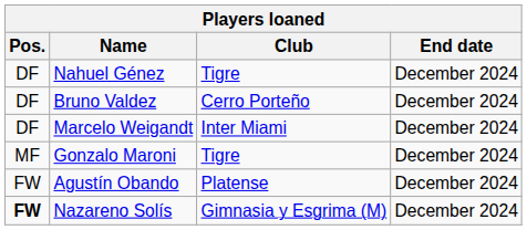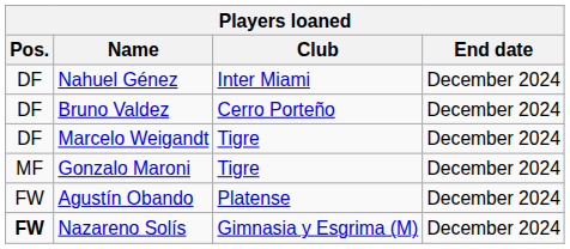Nahuel Génez | Club: Tigre -> Inter Miami
Marcelo Weigandt | Club: Inter Miami -> Tigre
